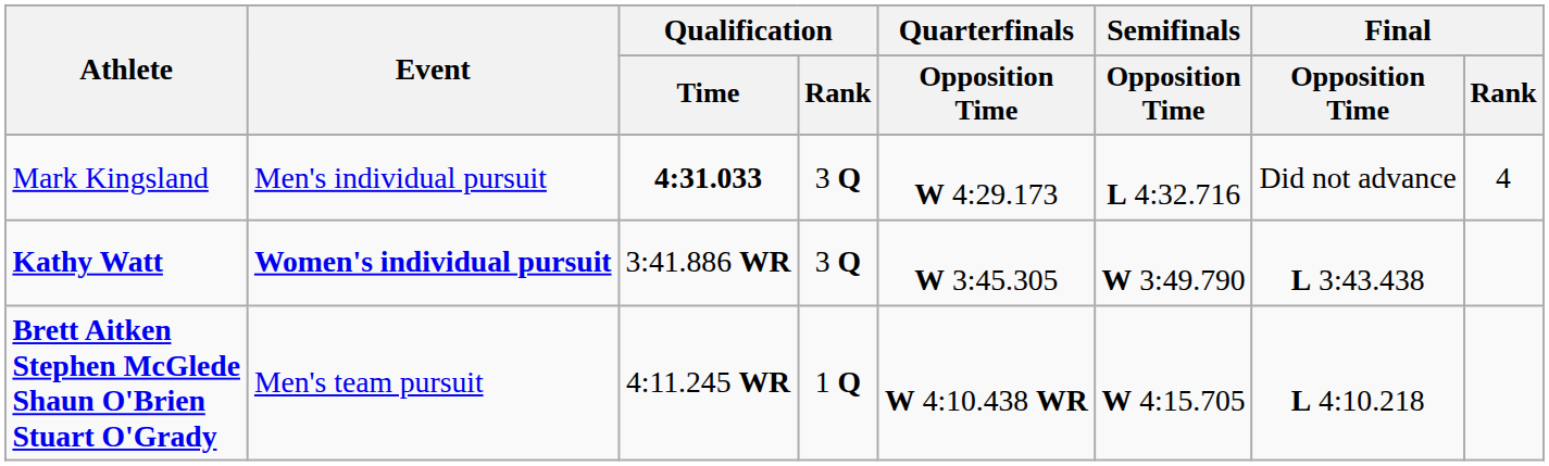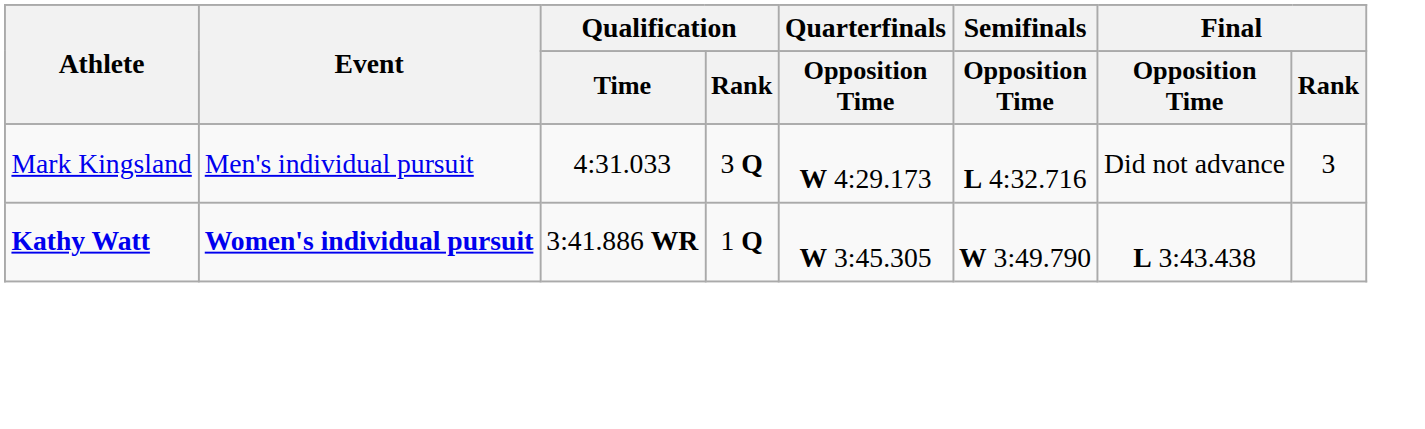Mark Kingsland | Qualification / Time: bold -> normal
Mark Kingsland | Final / Rank: 4 -> 3
Kathy Watt | Qualification / Rank: 3 Q -> 1 Q
- row: Brett Aitken Stephen McGlede Shaun O'Brien Stuart O'Grady | Men's team pursuit | 4:11.245 WR | 1 Q | W 4:10.438 WR | W 4:15.705 | L 4:10.218
